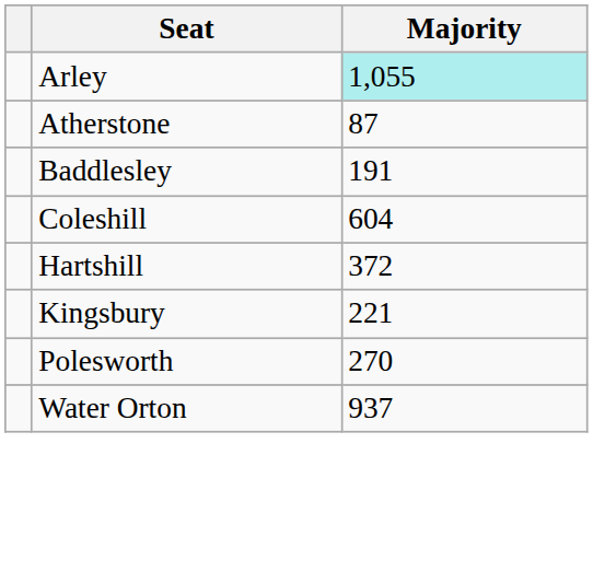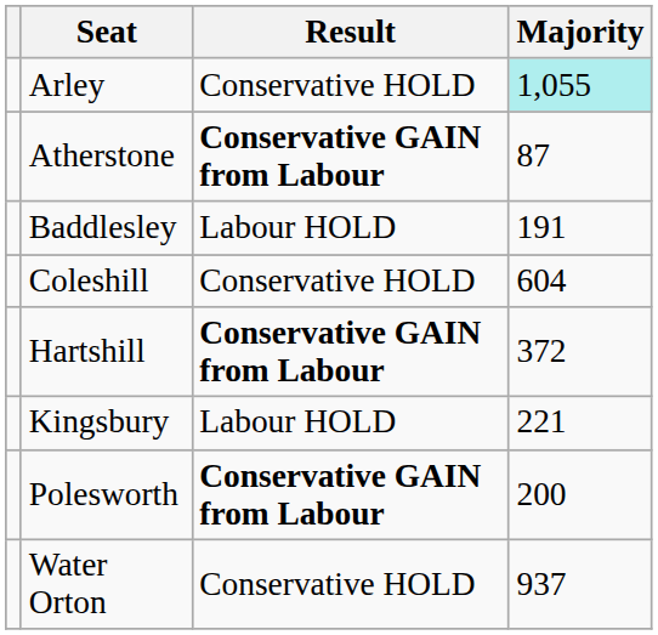+ column: Result | Conservative HOLD | Conservative GAIN from Labour | Labour HOLD | Conservative HOLD | Conservative GAIN from Labour | Labour HOLD | Conservative GAIN from Labour | Conservative HOLD
Polesworth | Majority: 270 -> 200
